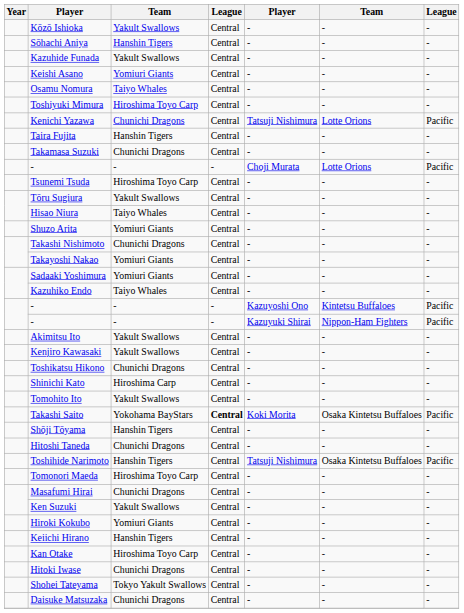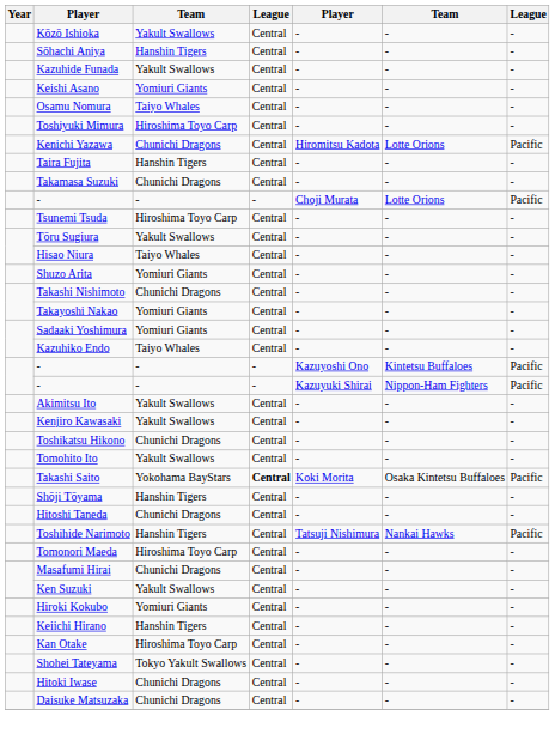Kenichi Yazawa | column 5: Tatsuji Nishimura -> Hiromitsu Kadota
- row: Shinichi Kato | Hiroshima Carp | Central | - | - | -
Toshihide Narimoto | column 6: Osaka Kintetsu Buffaloes -> Nankai Hawks
rows swapped: Shohei Tateyama <-> Hitoki Iwase
